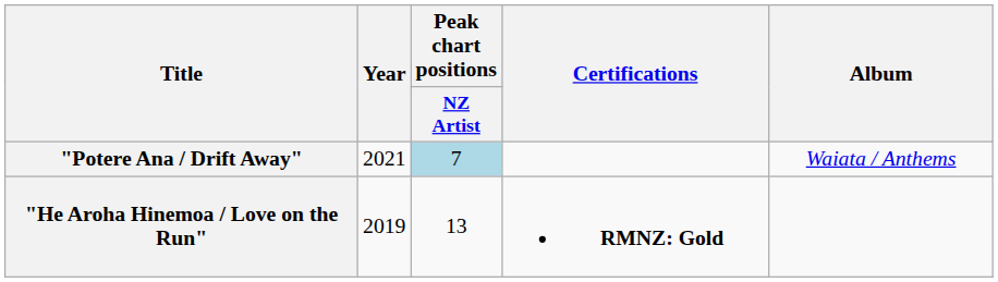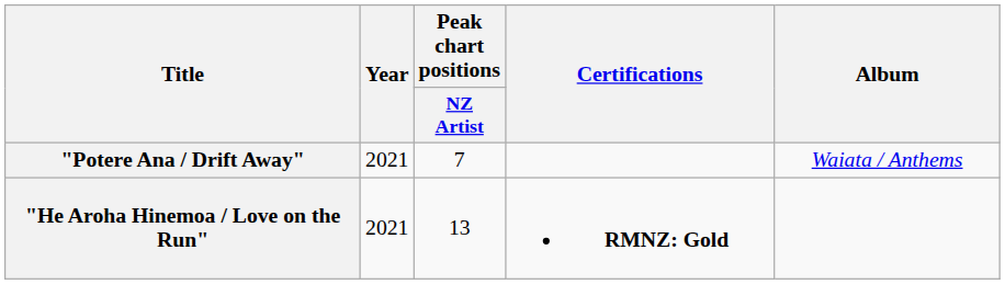"Potere Ana / Drift Away" | Peak chart positions / NZ Artist: lightblue background -> no background
"He Aroha Hinemoa / Love on the Run" | Year: 2019 -> 2021
